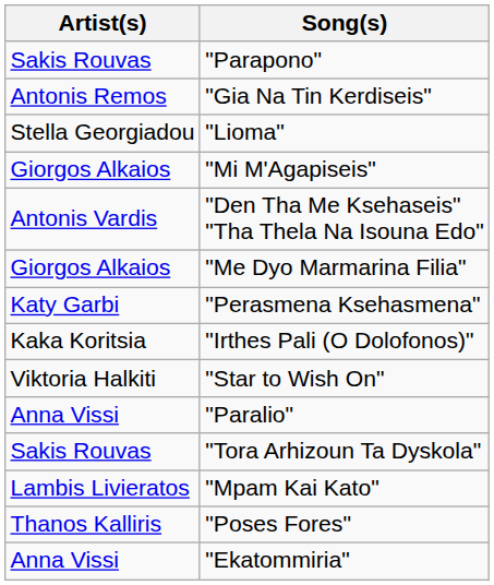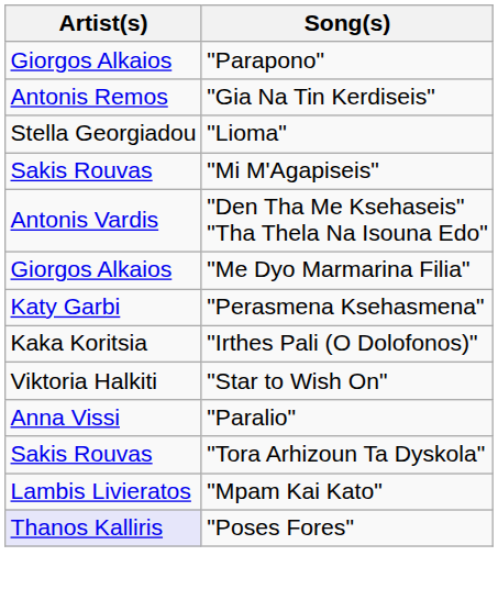"Parapono" | Artist(s): Sakis Rouvas -> Giorgos Alkaios
"Mi M'Agapiseis" | Artist(s): Giorgos Alkaios -> Sakis Rouvas
"Poses Fores" | Artist(s): no background -> lavender background
- row: Anna Vissi | "Ekatommiria"
